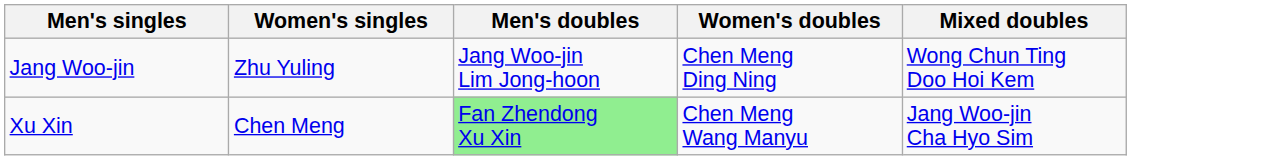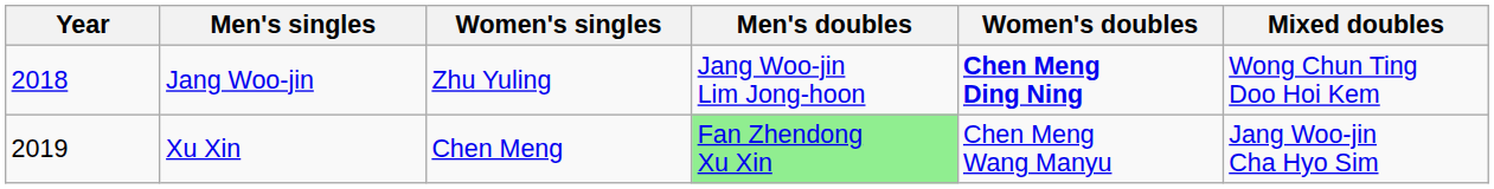+ column: Year | 2018 | 2019
Jang Woo-jin | Women's doubles: normal -> bold
